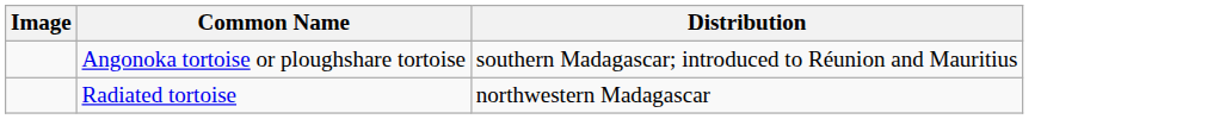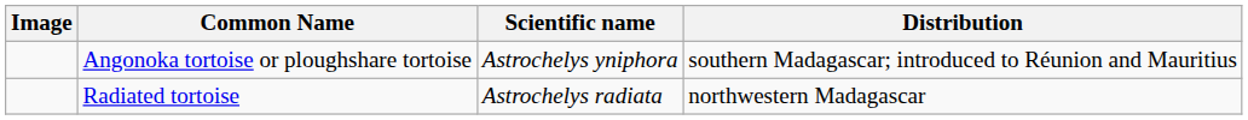+ column: Scientific name | Astrochelys yniphora | Astrochelys radiata
